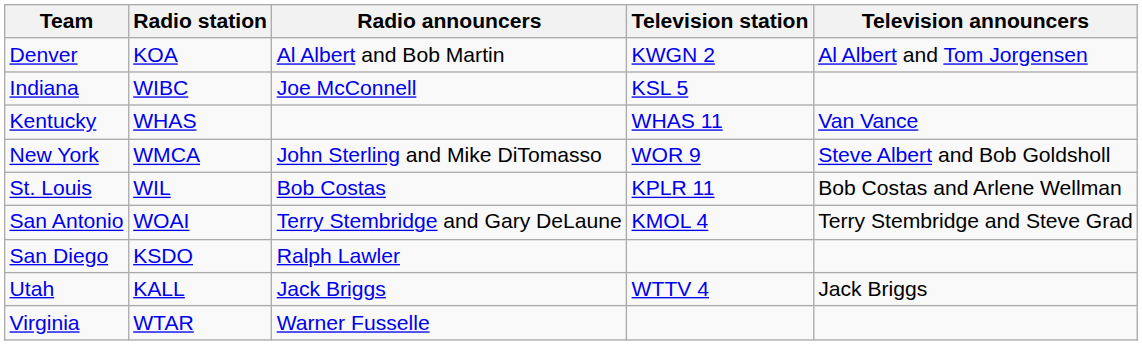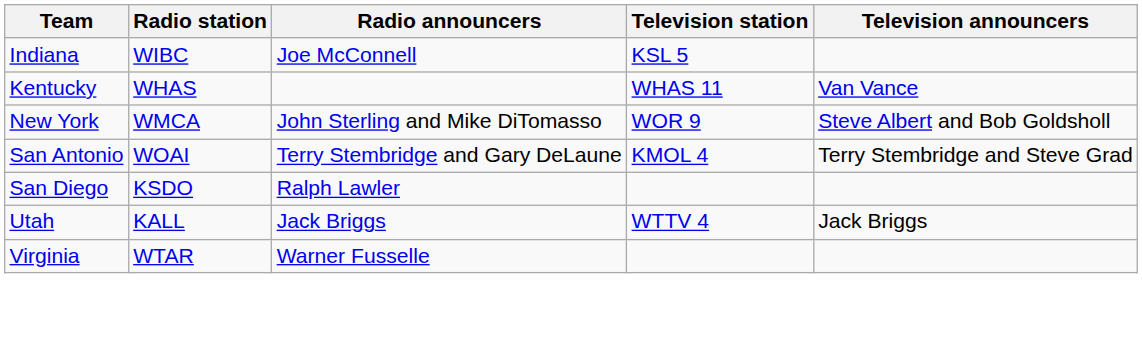- row: Denver | KOA | Al Albert and Bob Martin | KWGN 2 | Al Albert and Tom Jorgensen
- row: St. Louis | WIL | Bob Costas | KPLR 11 | Bob Costas and Arlene Wellman
